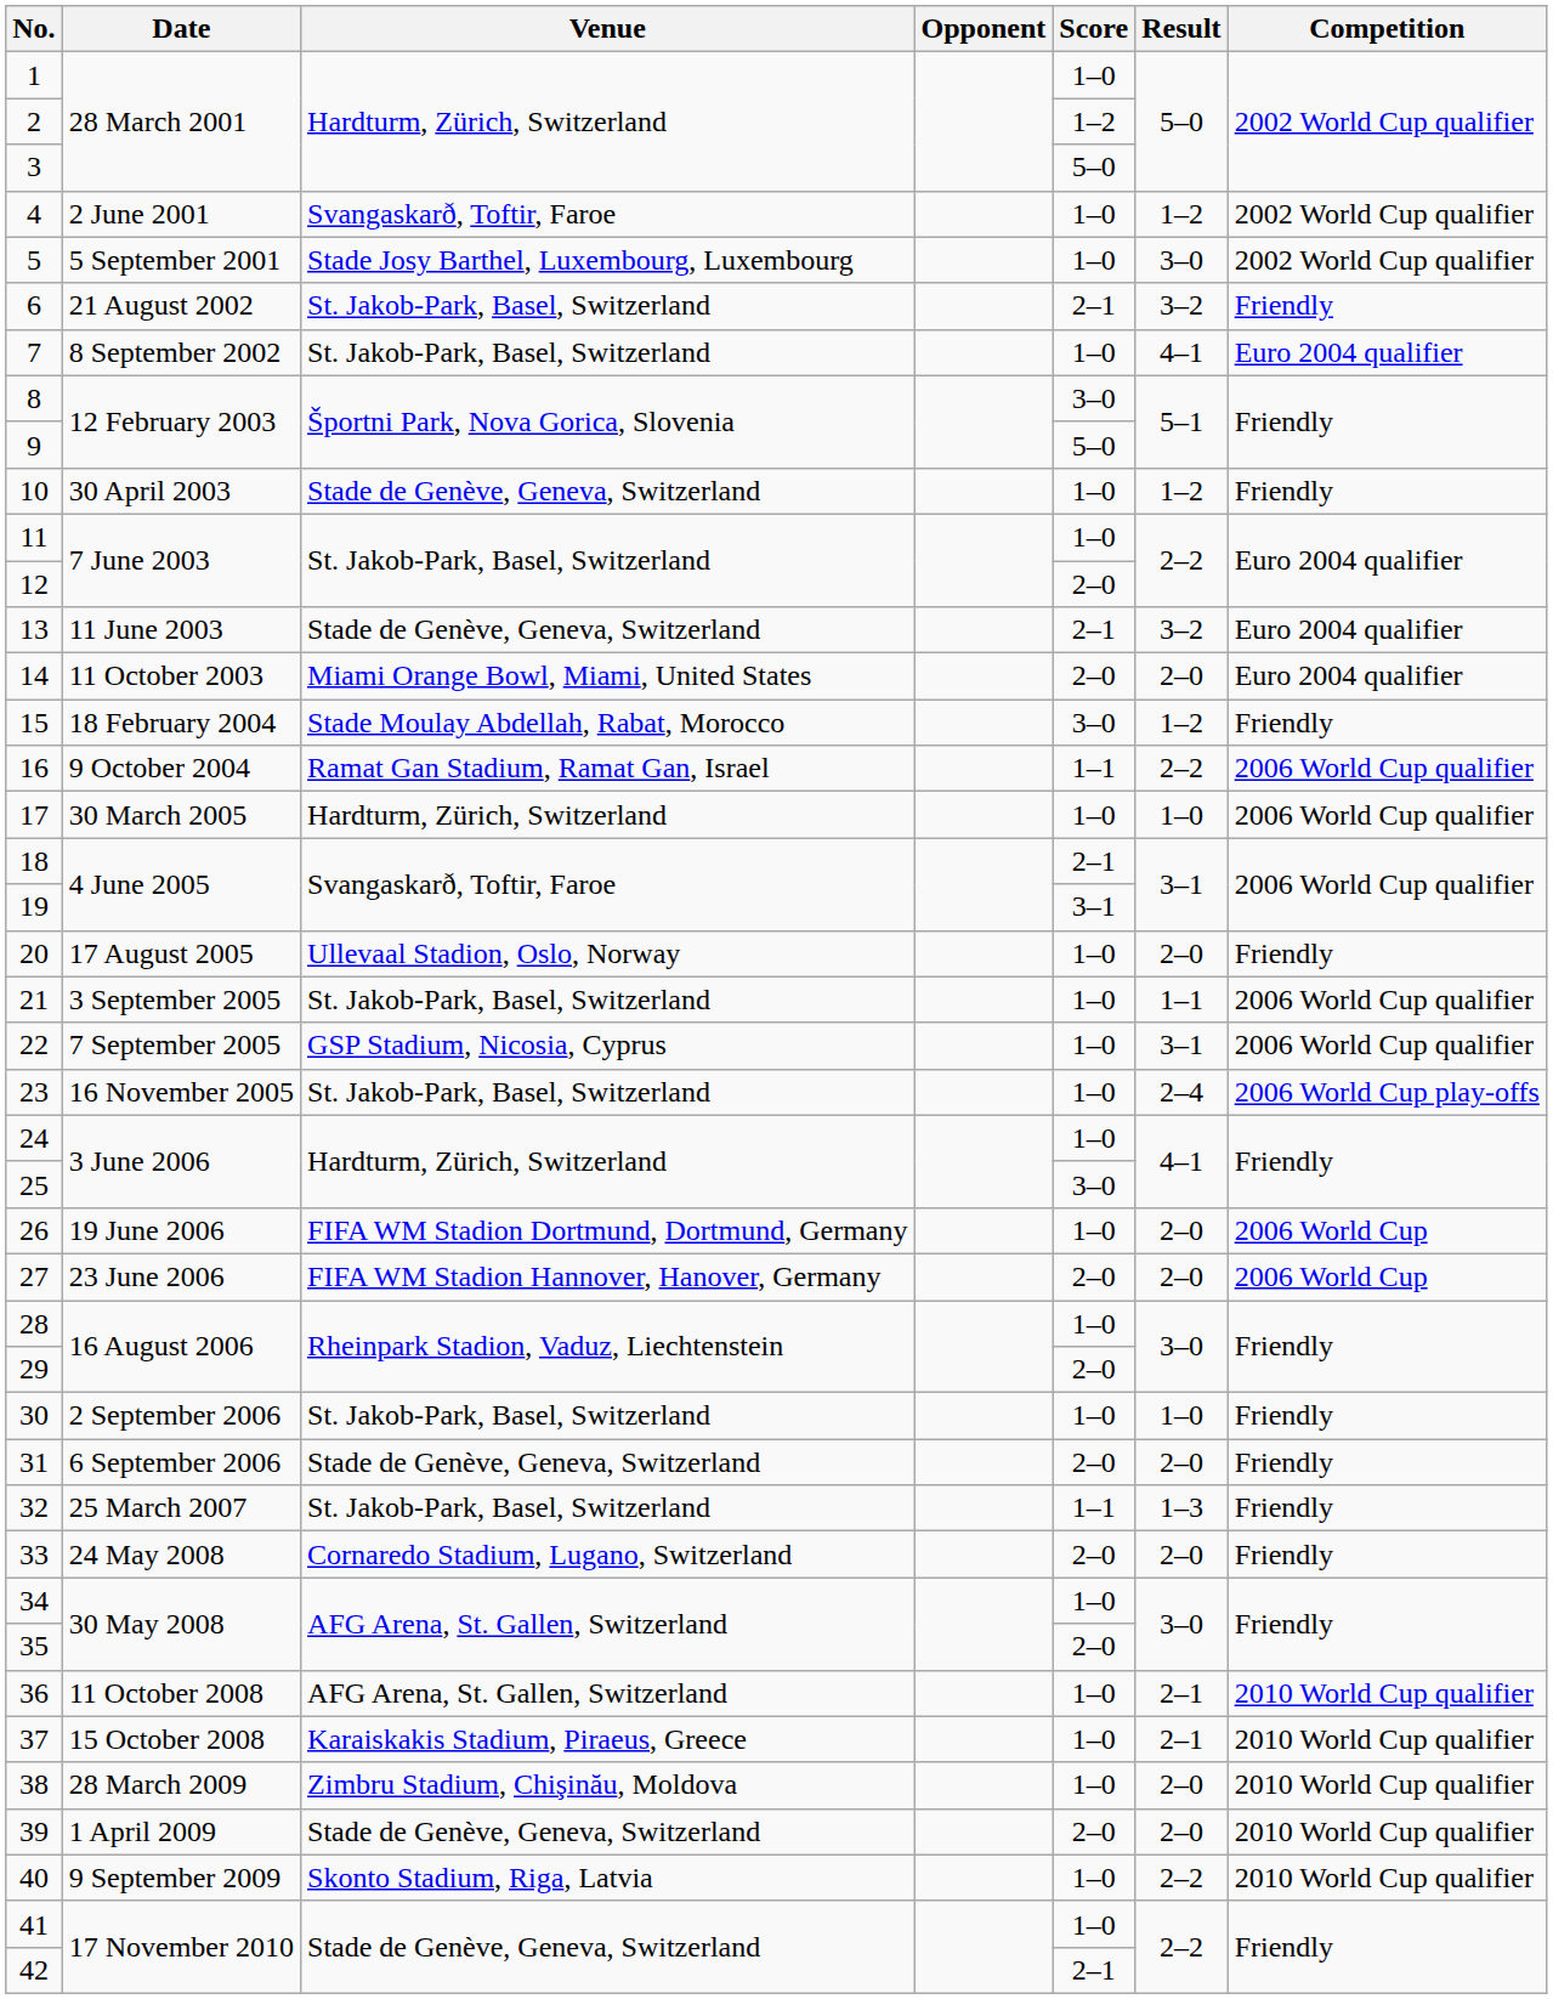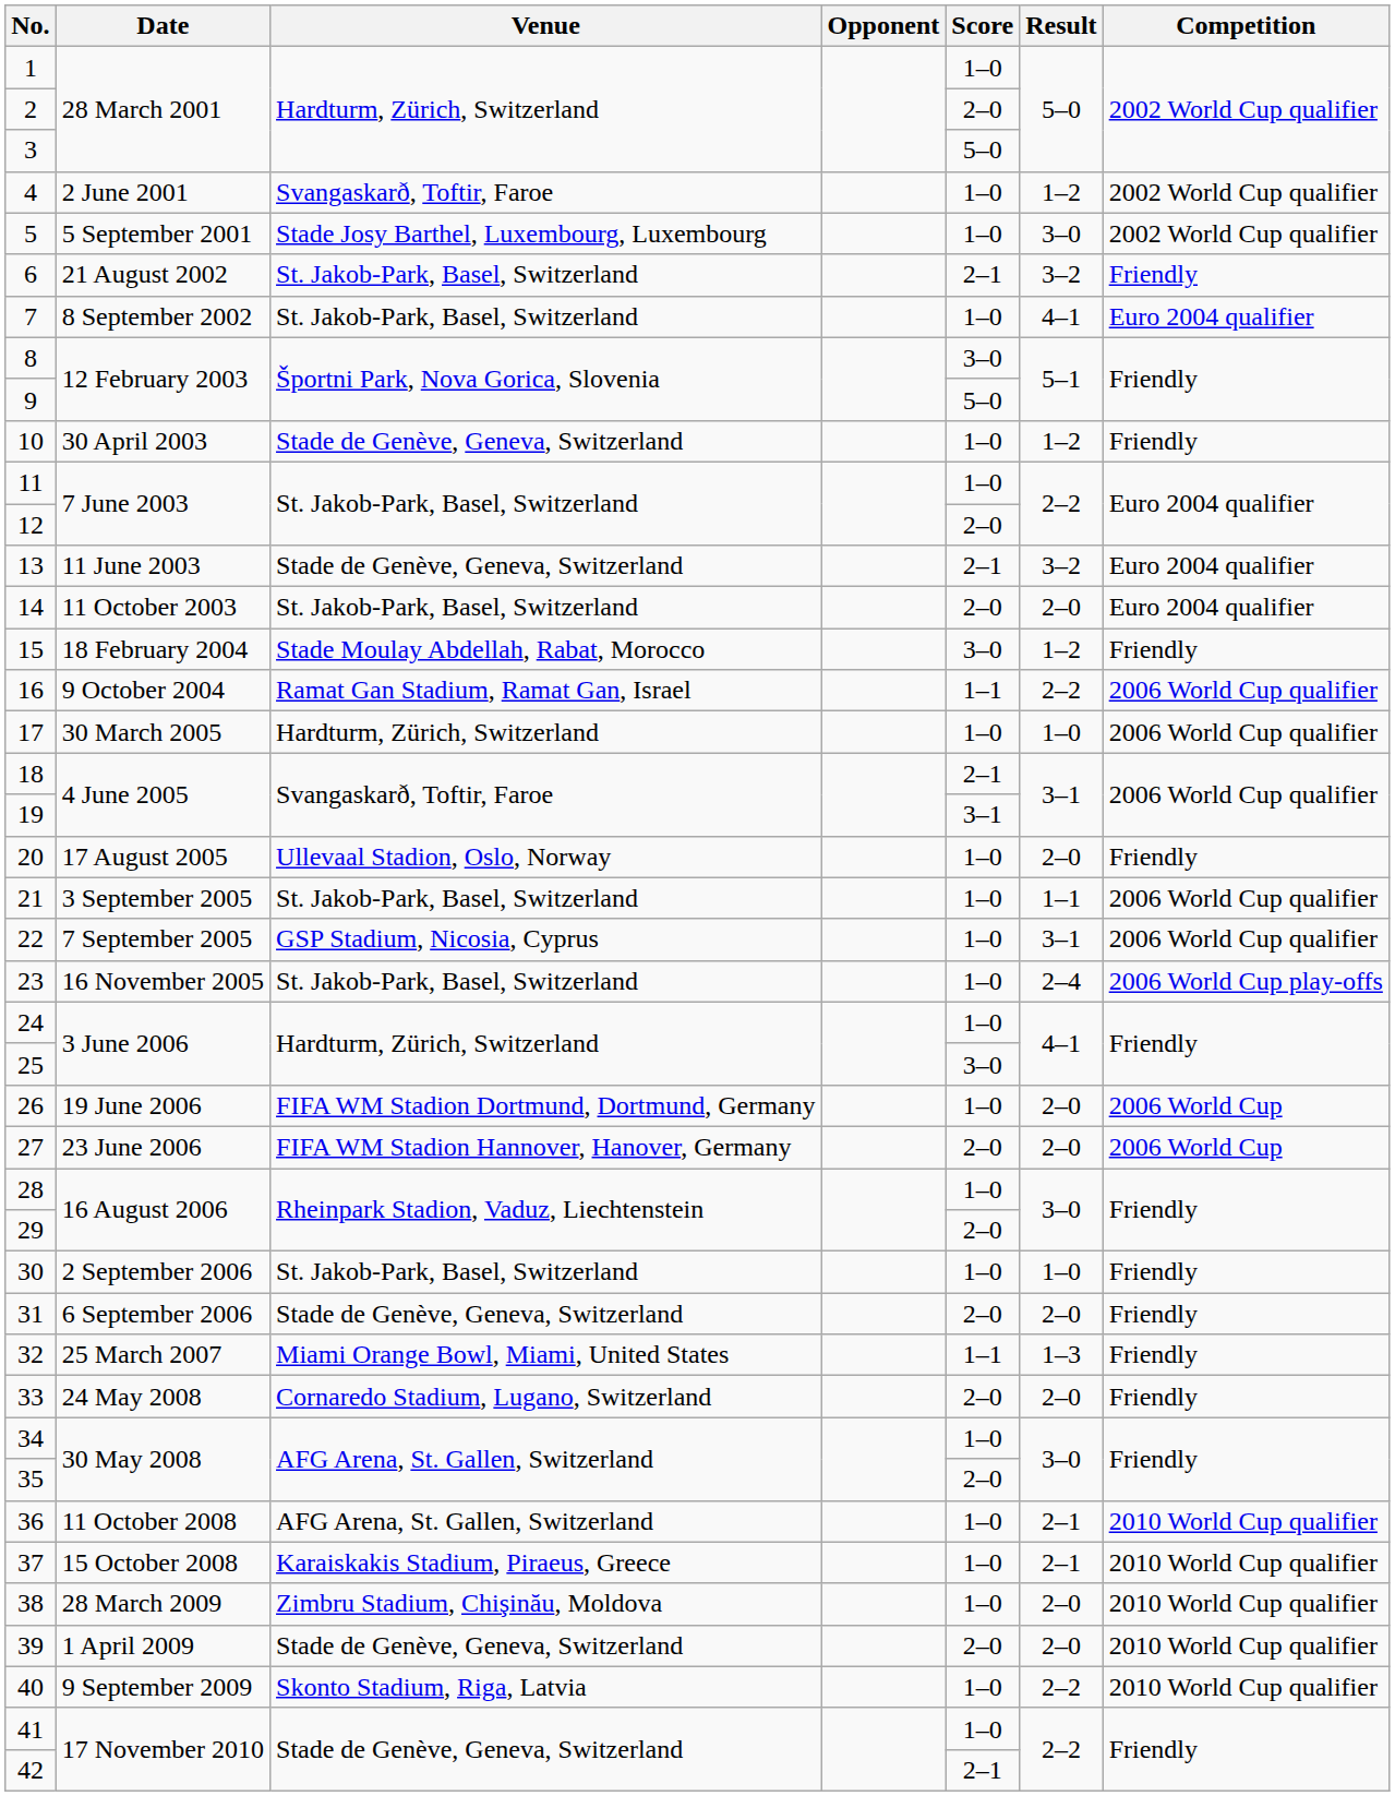2 | Score: 1–2 -> 2–0
14 | Venue: Miami Orange Bowl, Miami, United States -> St. Jakob-Park, Basel, Switzerland
32 | Venue: St. Jakob-Park, Basel, Switzerland -> Miami Orange Bowl, Miami, United States
